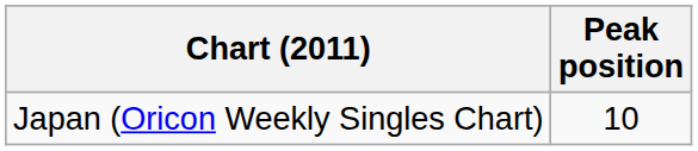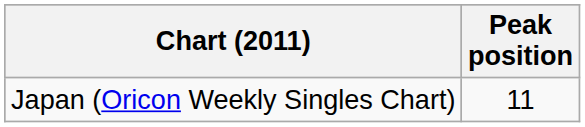Japan (Oricon Weekly Singles Chart) | Peak position: 10 -> 11
